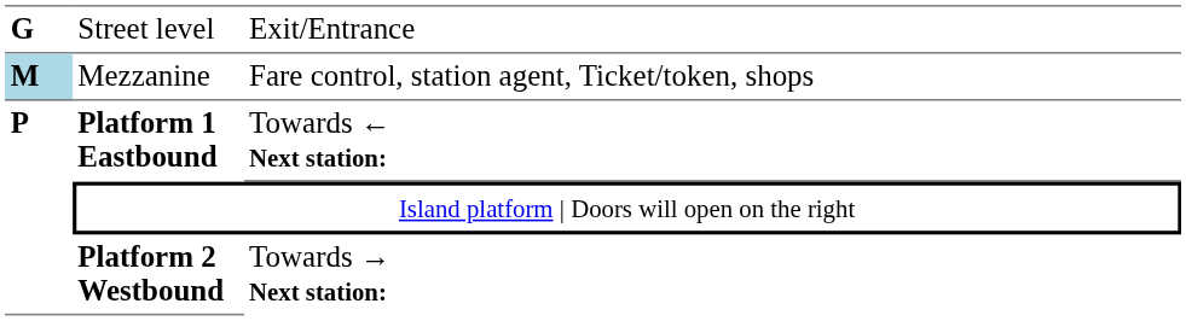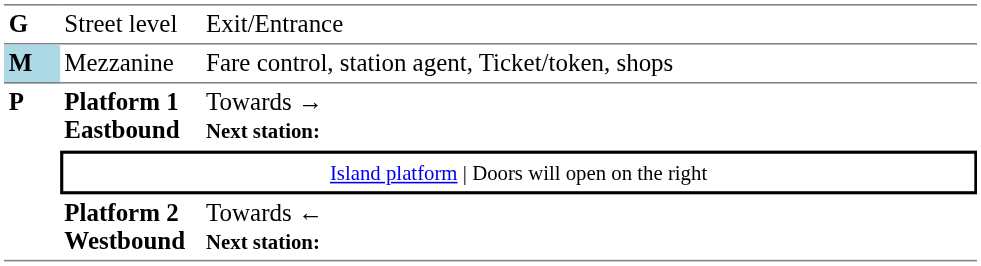Platform 1 Eastbound | column 3: Towards ← Next station: -> Towards → Next station:
Platform 2 Westbound | column 3: Towards → Next station: -> Towards ← Next station:
